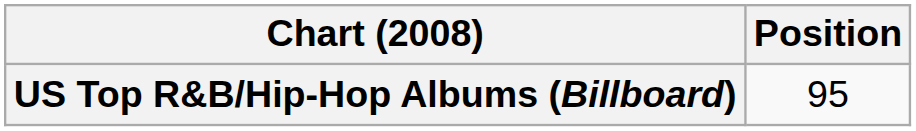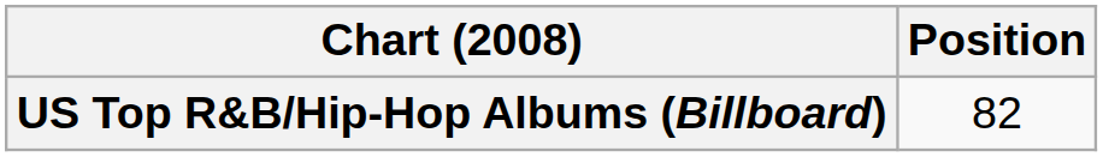US Top R&B/Hip-Hop Albums (Billboard) | Position: 95 -> 82
